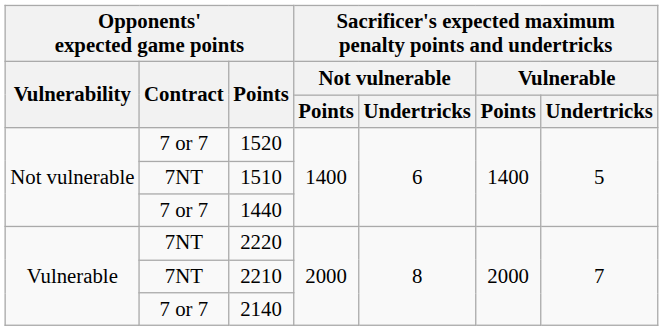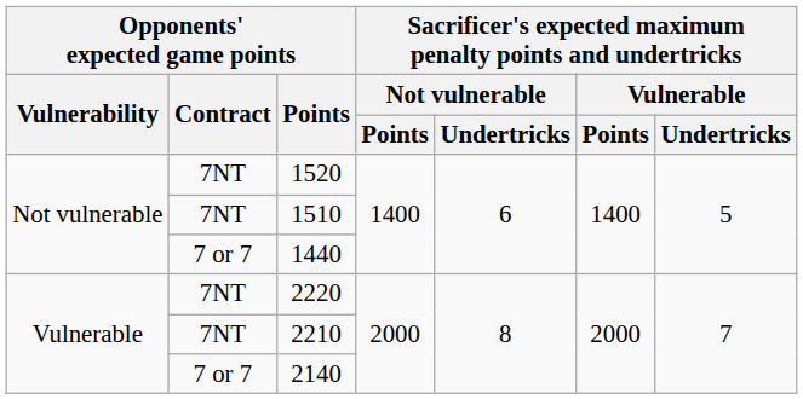1520 | Opponents' expected game points / Contract: 7 or 7 -> 7NT
